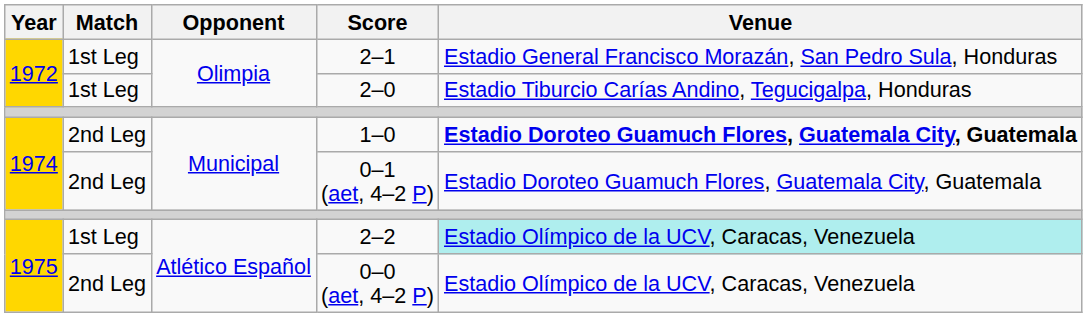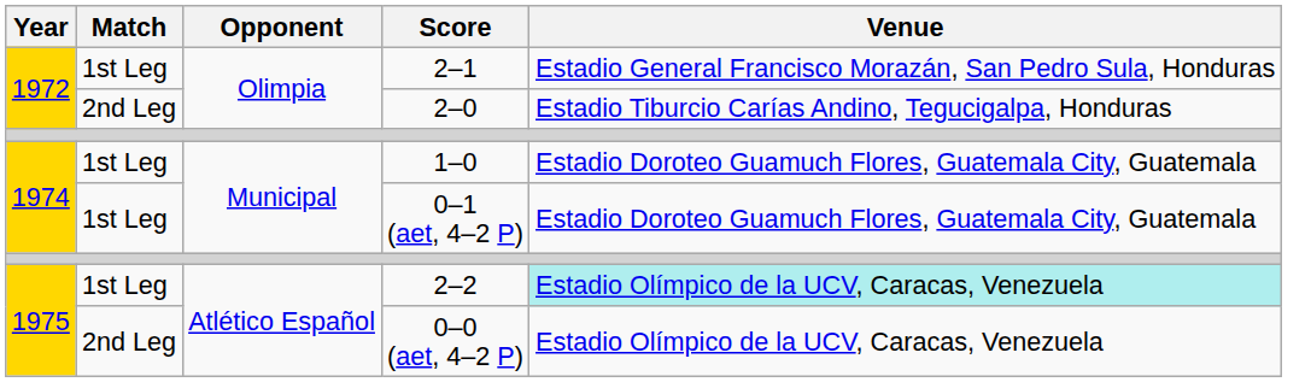2–0 | Match: 1st Leg -> 2nd Leg
1–0 | Match: 2nd Leg -> 1st Leg
1–0 | Venue: bold -> normal
0–1 (aet, 4–2 P) | Match: 2nd Leg -> 1st Leg
